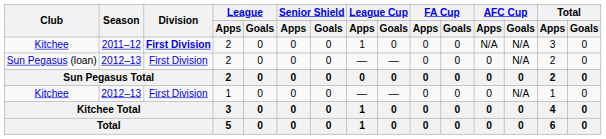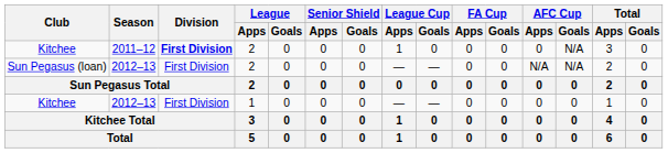Kitchee / 2011–12 | AFC Cup / Apps: N/A -> 0
Sun Pegasus (loan) | AFC Cup / Apps: 0 -> N/A
Kitchee / 2012–13 | AFC Cup / Goals: N/A -> 0
